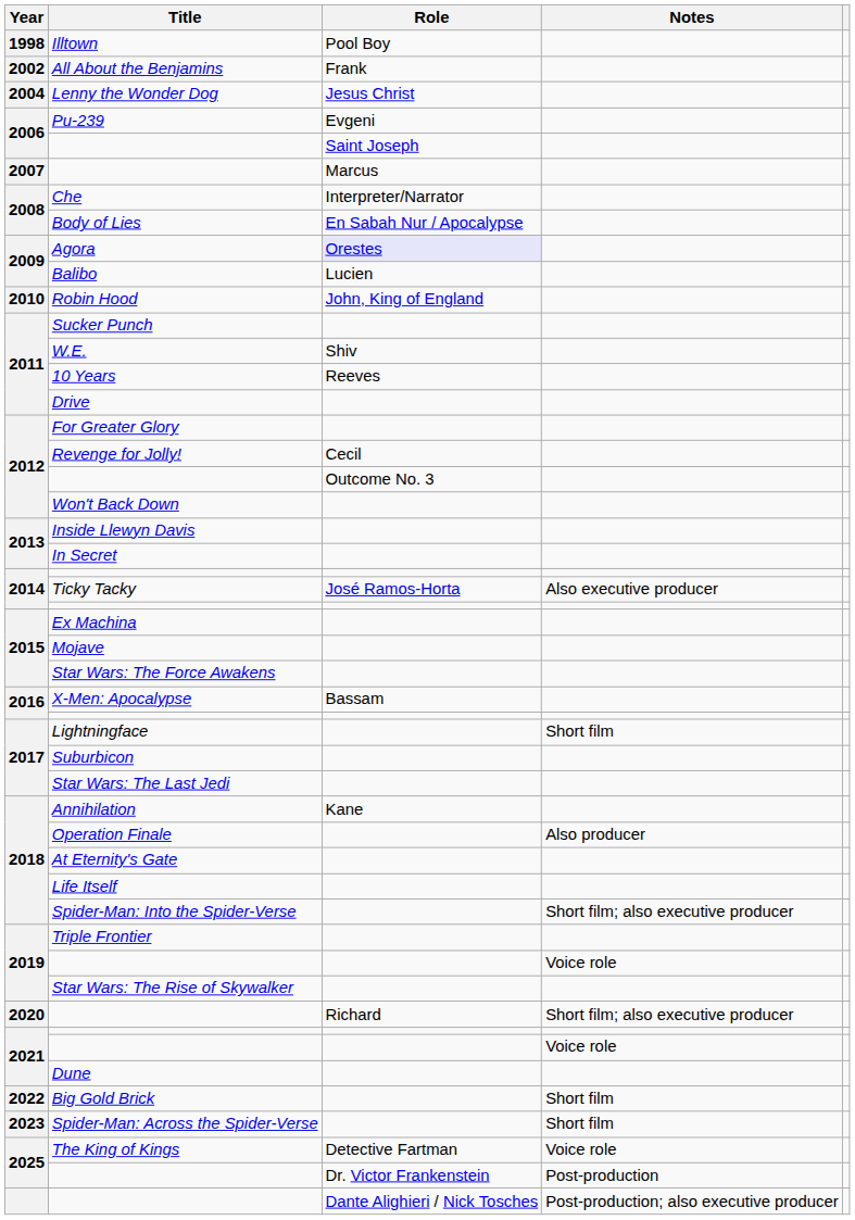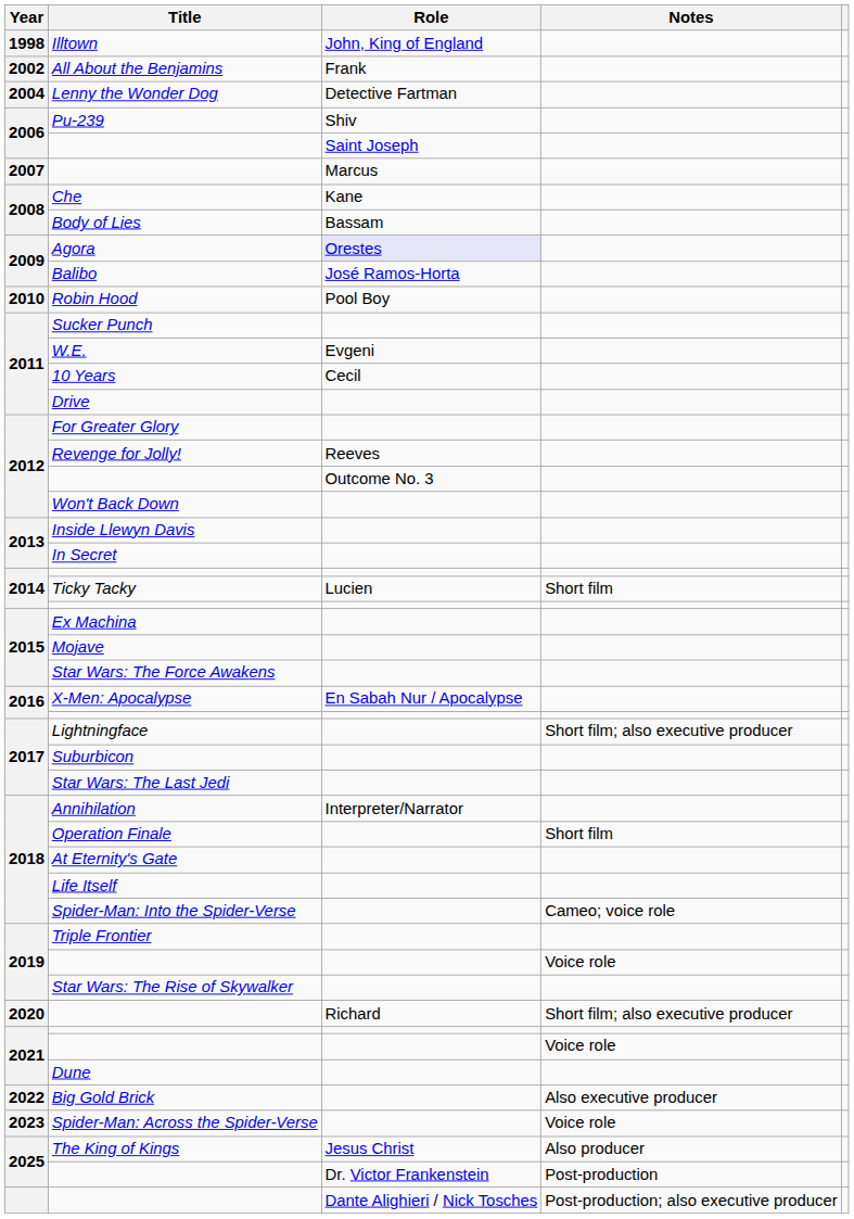Illtown | Role: Pool Boy -> John, King of England
Lenny the Wonder Dog | Role: Jesus Christ -> Detective Fartman
Pu-239 | Role: Evgeni -> Shiv
Che | Role: Interpreter/Narrator -> Kane
Body of Lies | Role: En Sabah Nur / Apocalypse -> Bassam
Balibo | Role: Lucien -> José Ramos-Horta
Robin Hood | Role: John, King of England -> Pool Boy
W.E. | Role: Shiv -> Evgeni
10 Years | Role: Reeves -> Cecil
Revenge for Jolly! | Role: Cecil -> Reeves
Ticky Tacky | Role: José Ramos-Horta -> Lucien
Ticky Tacky | Notes: Also executive producer -> Short film
X-Men: Apocalypse | Role: Bassam -> En Sabah Nur / Apocalypse
Lightningface | Notes: Short film -> Short film; also executive producer
Annihilation | Role: Kane -> Interpreter/Narrator
Operation Finale | Notes: Also producer -> Short film
Spider-Man: Into the Spider-Verse | Notes: Short film; also executive producer -> Cameo; voice role
Big Gold Brick | Notes: Short film -> Also executive producer
Spider-Man: Across the Spider-Verse | Notes: Short film -> Voice role
The King of Kings | Role: Detective Fartman -> Jesus Christ
The King of Kings | Notes: Voice role -> Also producer
